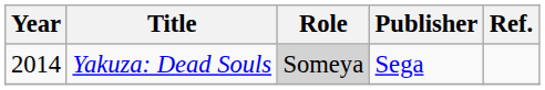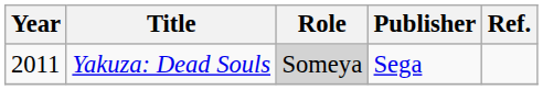Yakuza: Dead Souls | Year: 2014 -> 2011
